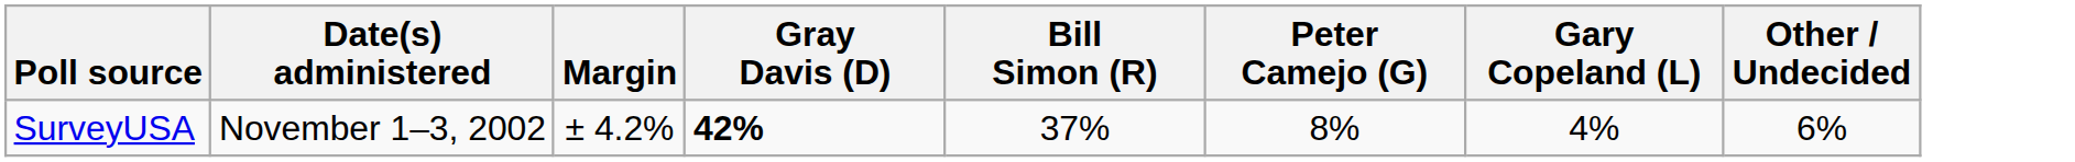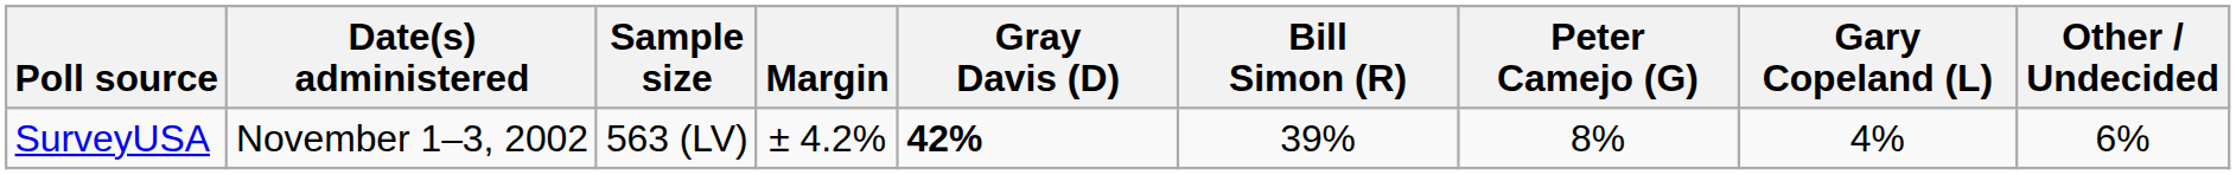+ column: Sample size | 563 (LV)
SurveyUSA | Bill Simon (R): 37% -> 39%
